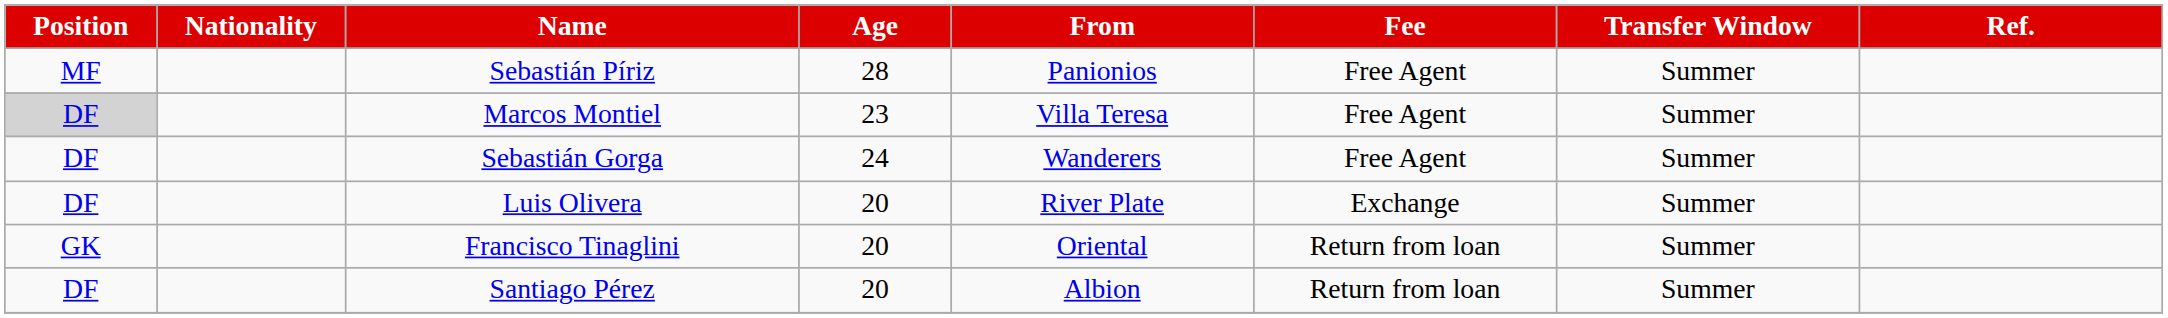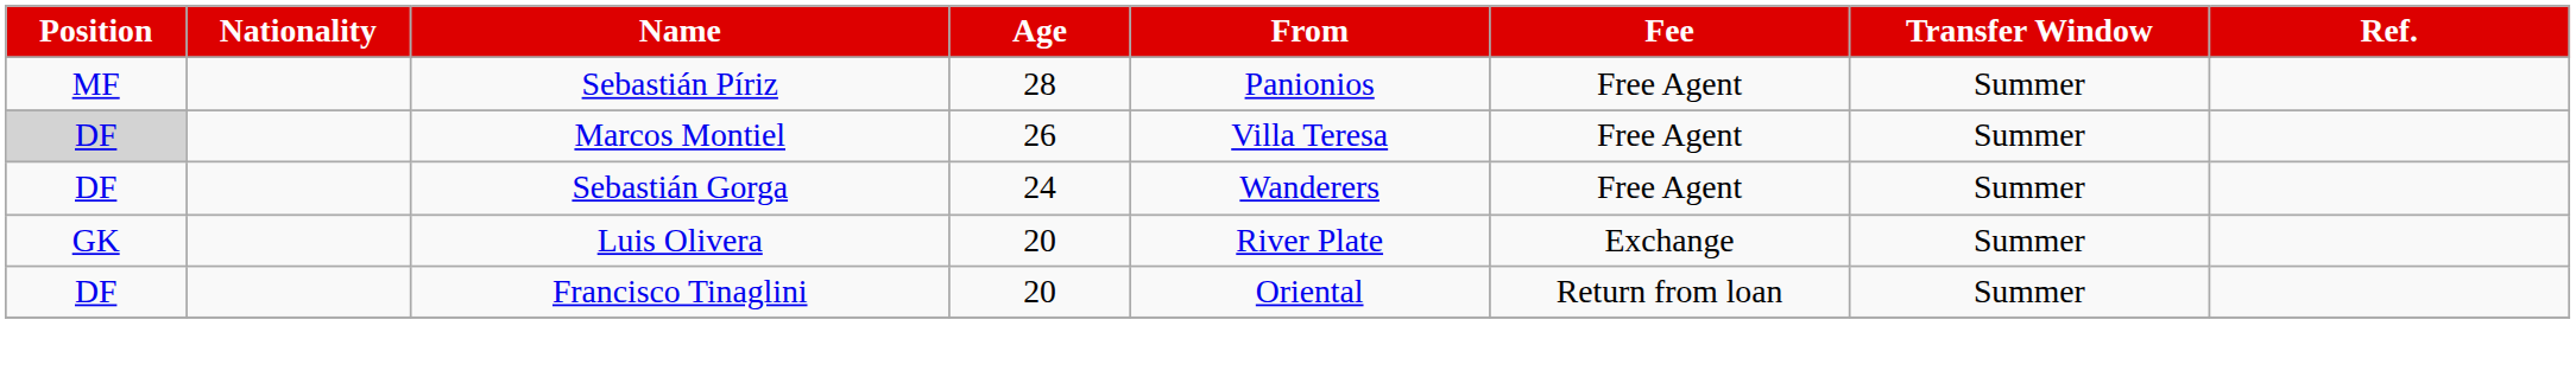Marcos Montiel | Age: 23 -> 26
Luis Olivera | Position: DF -> GK
Francisco Tinaglini | Position: GK -> DF
- row: DF | Santiago Pérez | 20 | Albion | Return from loan | Summer
